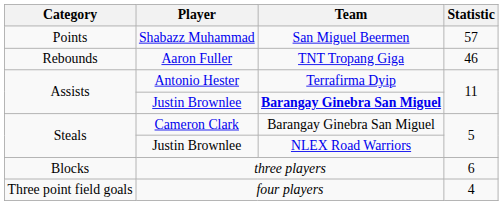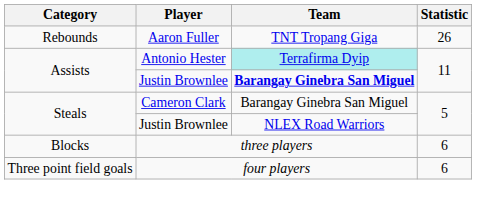- row: Points | Shabazz Muhammad | San Miguel Beermen | 57
Aaron Fuller | Statistic: 46 -> 26
Antonio Hester | Team: no background -> paleturquoise background
four players | Statistic: 4 -> 6
